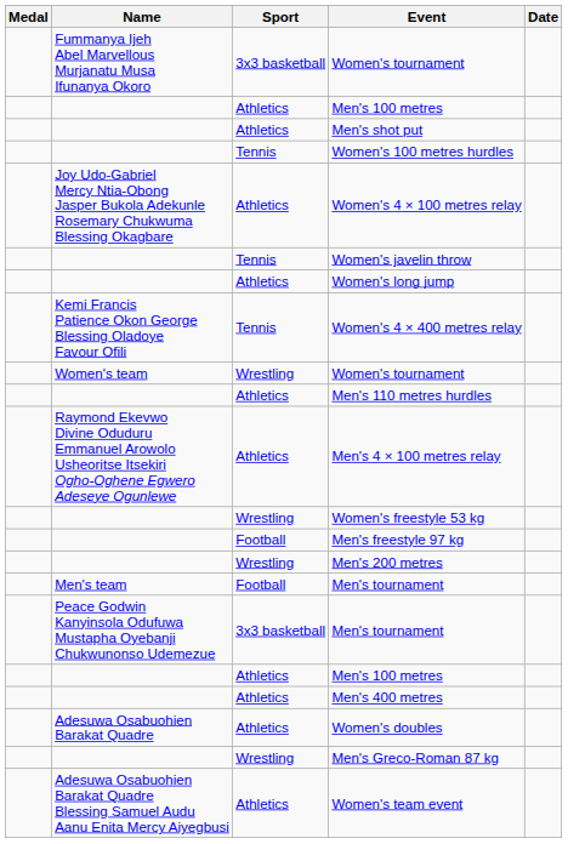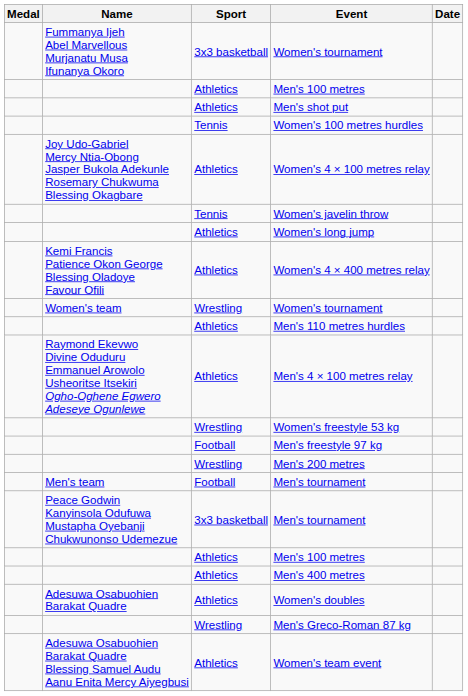Women's 4 × 400 metres relay | Sport: Tennis -> Athletics
